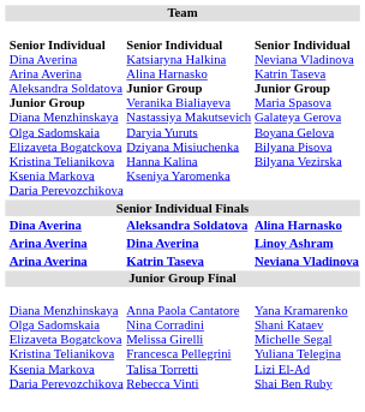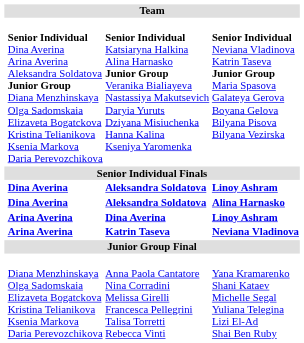+ row: Dina Averina | Aleksandra Soldatova | Linoy Ashram
